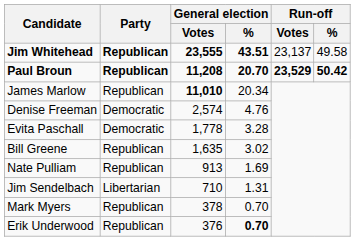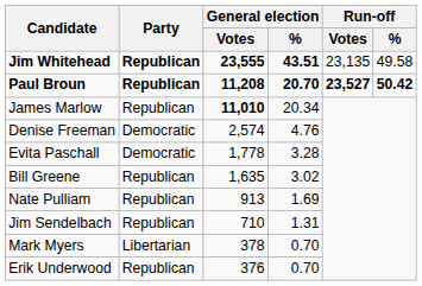Jim Whitehead | Run-off / Votes: 23,137 -> 23,135
Paul Broun | Run-off / Votes: 23,529 -> 23,527
Jim Sendelbach | Party: Libertarian -> Republican
Mark Myers | Party: Republican -> Libertarian
Erik Underwood | General election / %: bold -> normal
